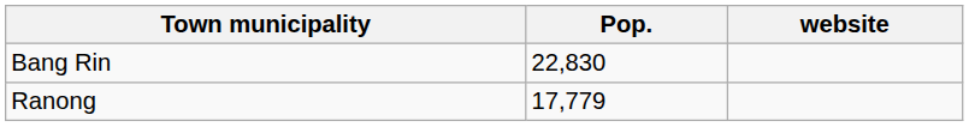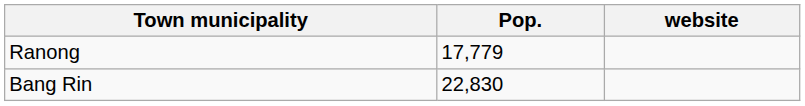rows swapped: Bang Rin <-> Ranong
